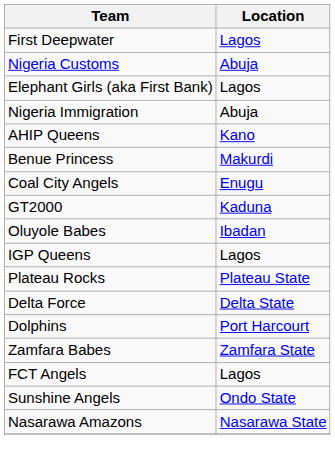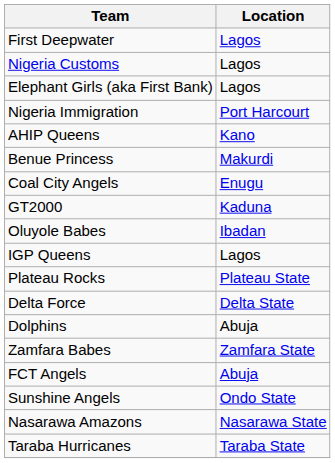Nigeria Customs | Location: Abuja -> Lagos
Nigeria Immigration | Location: Abuja -> Port Harcourt
Dolphins | Location: Port Harcourt -> Abuja
FCT Angels | Location: Lagos -> Abuja
+ row: Taraba Hurricanes | Taraba State
